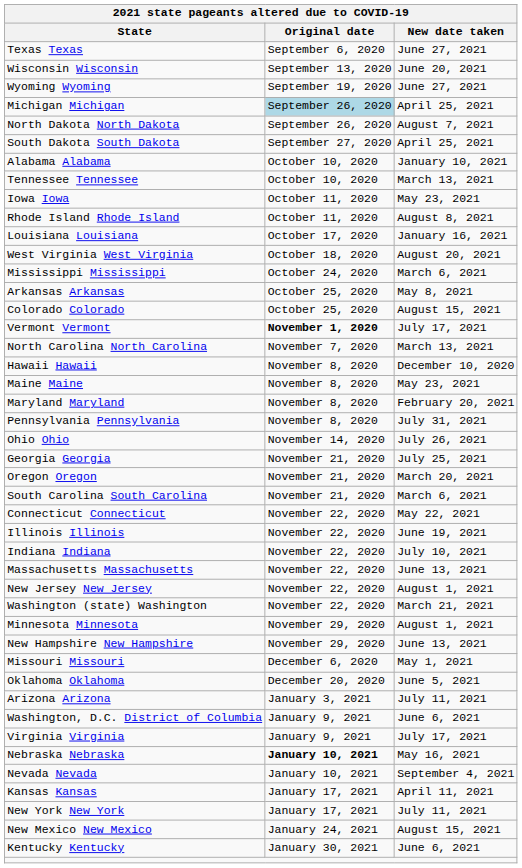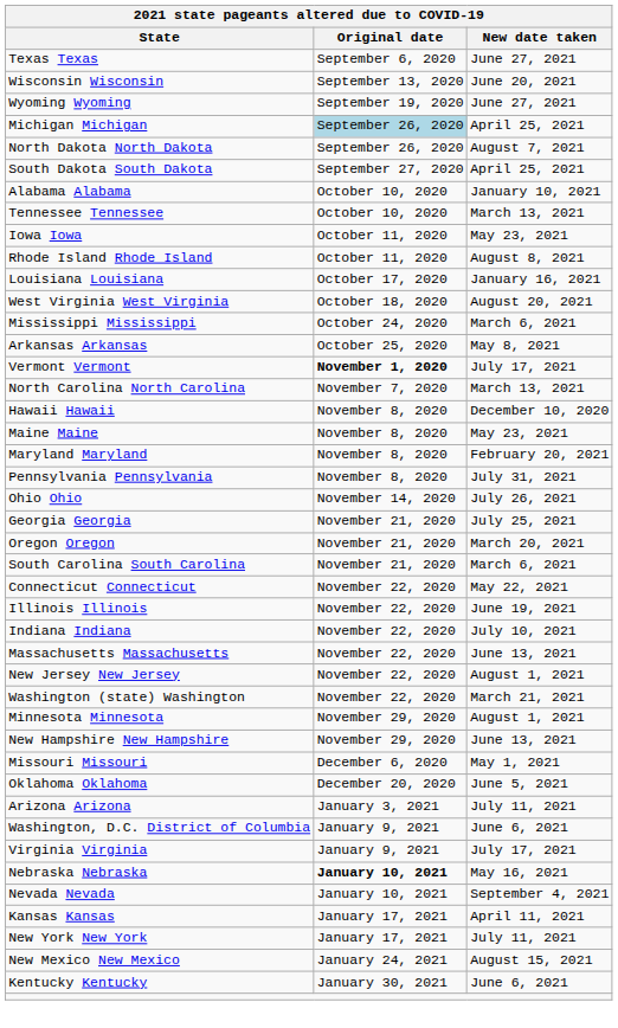- row: Colorado Colorado | October 25, 2020 | August 15, 2021
